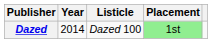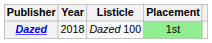Dazed | Year: 2014 -> 2018
